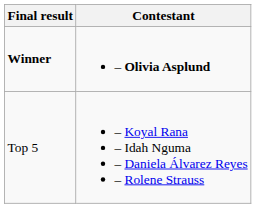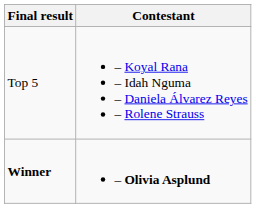rows swapped: Winner <-> Top 5
